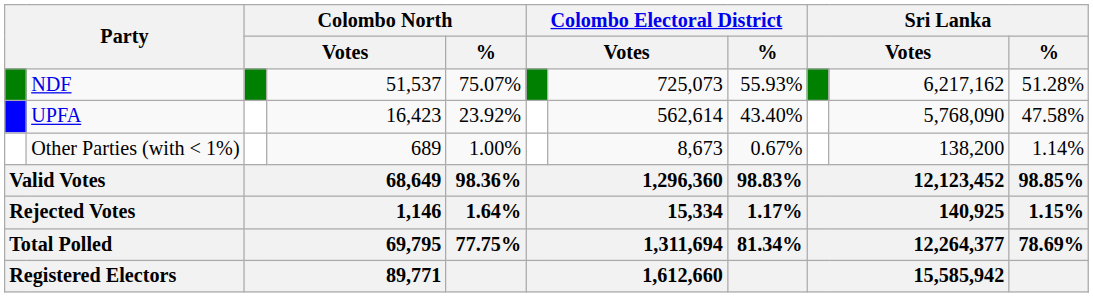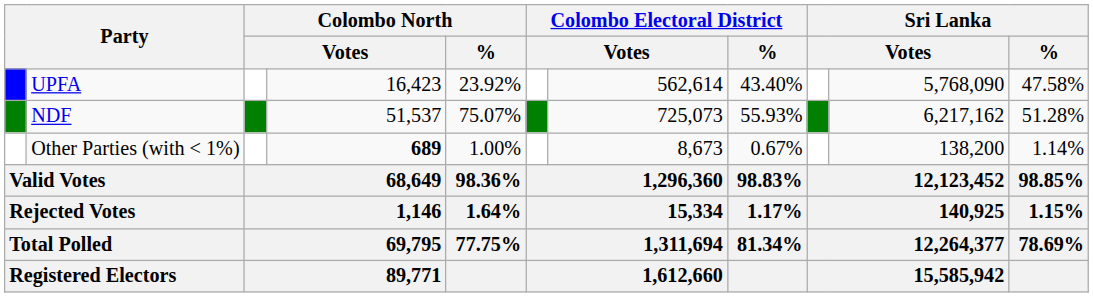rows swapped: NDF <-> UPFA
Other Parties (with < 1%) | column 4: normal -> bold
